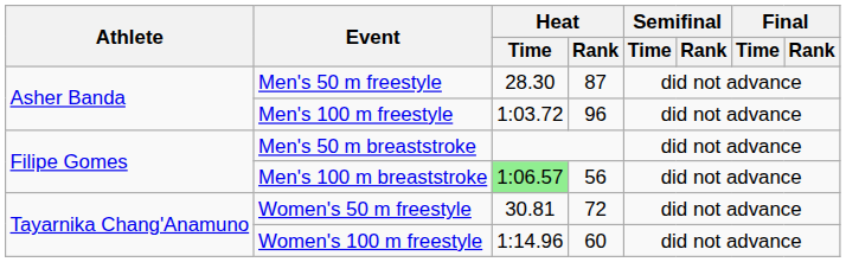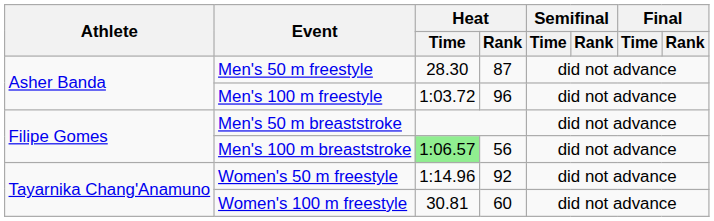Women's 50 m freestyle | Heat / Time: 30.81 -> 1:14.96
Women's 50 m freestyle | Heat / Rank: 72 -> 92
Women's 100 m freestyle | Heat / Time: 1:14.96 -> 30.81
